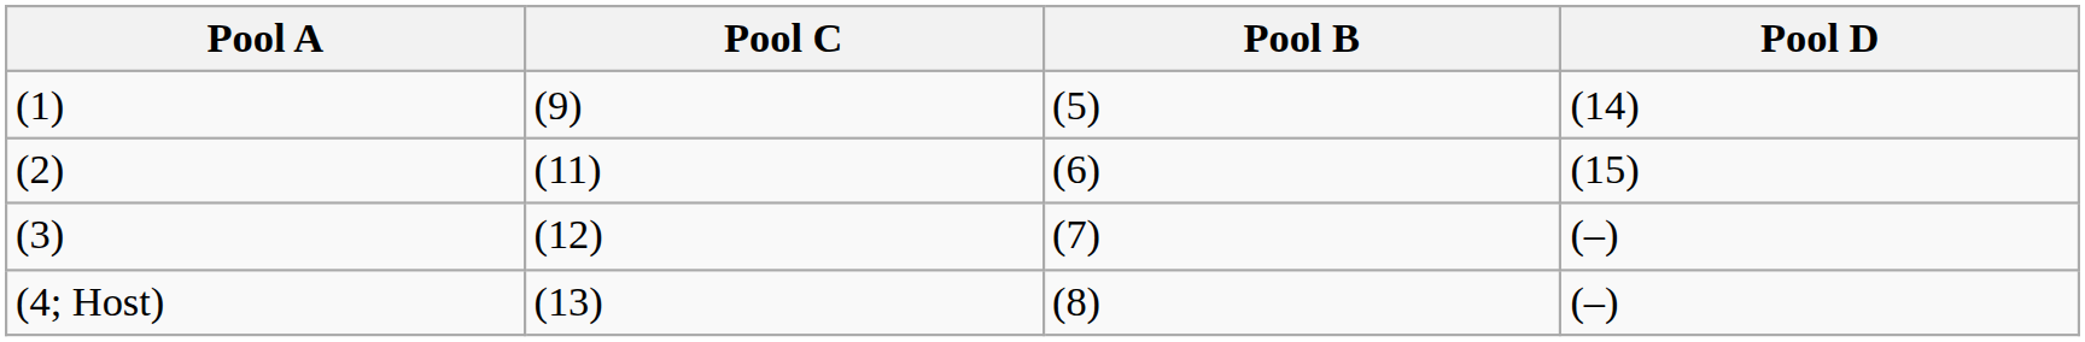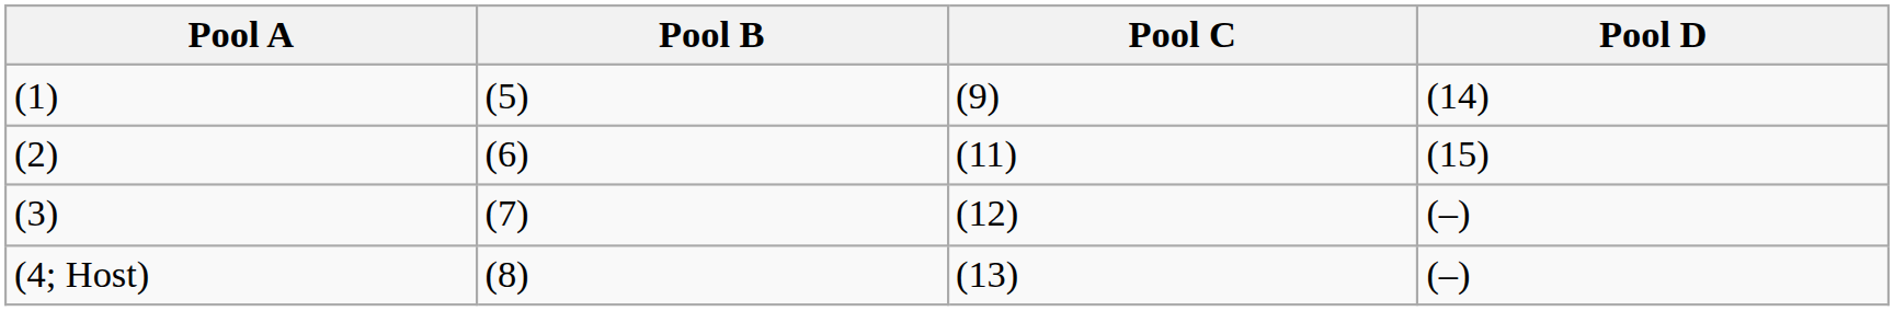columns swapped: Pool B <-> Pool C
